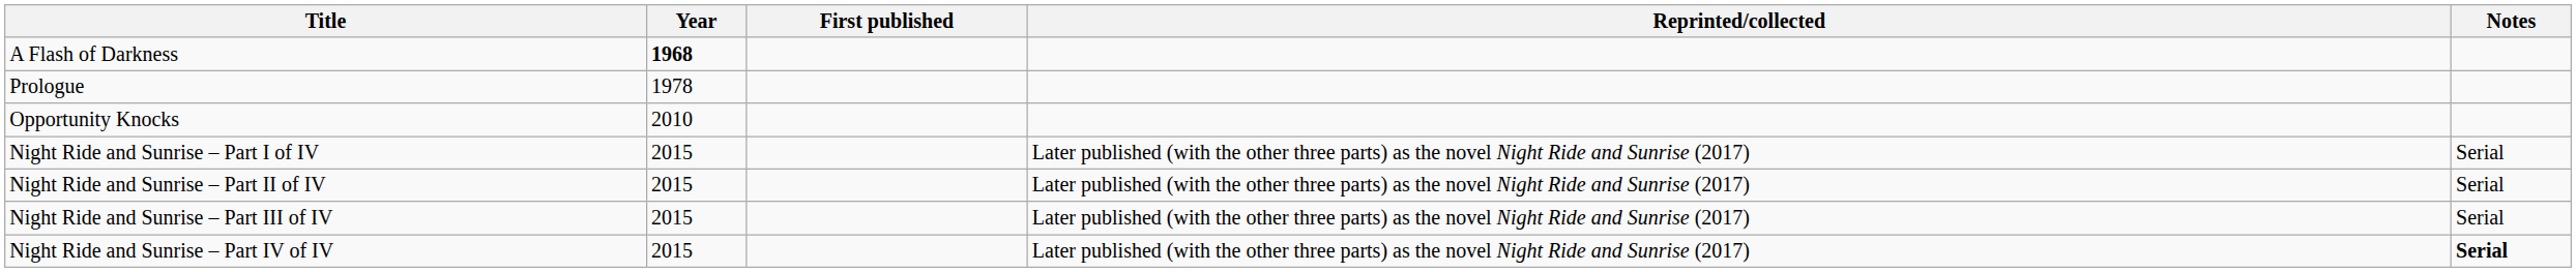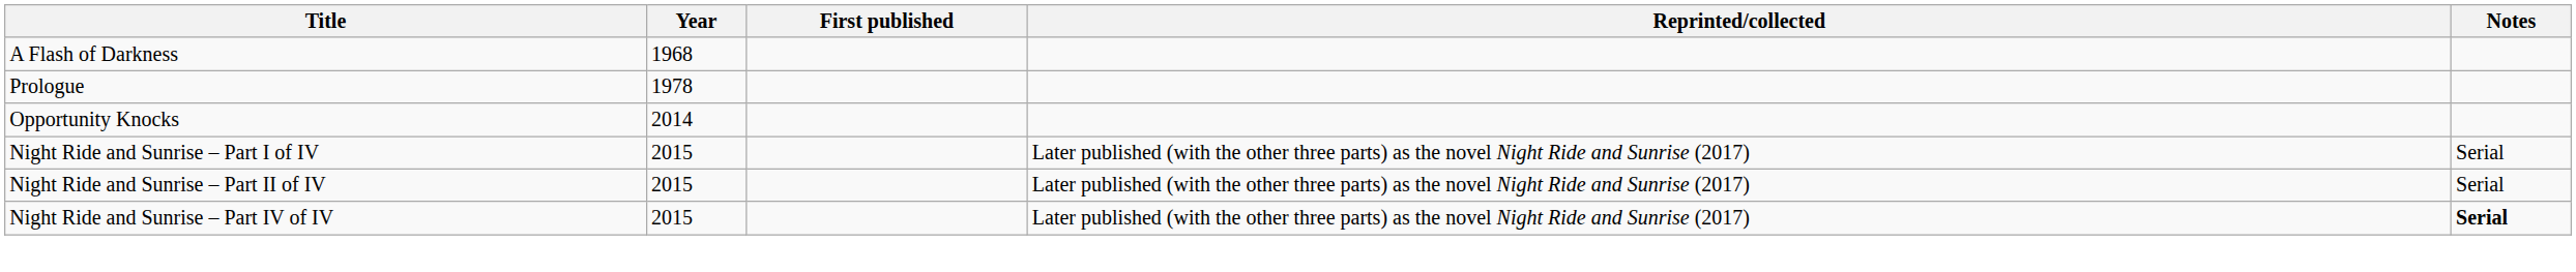A Flash of Darkness | Year: bold -> normal
Opportunity Knocks | Year: 2010 -> 2014
- row: Night Ride and Sunrise – Part III of IV | 2015 | Later published (with the other three parts) as the novel Night Ride and Sunrise (2017) | Serial
